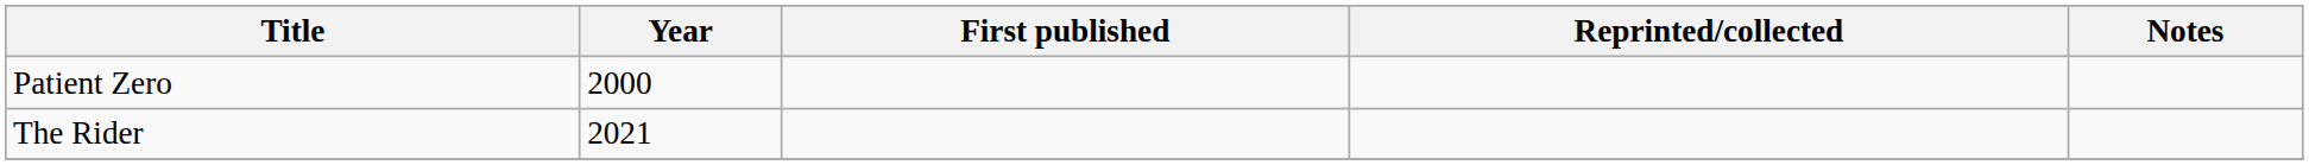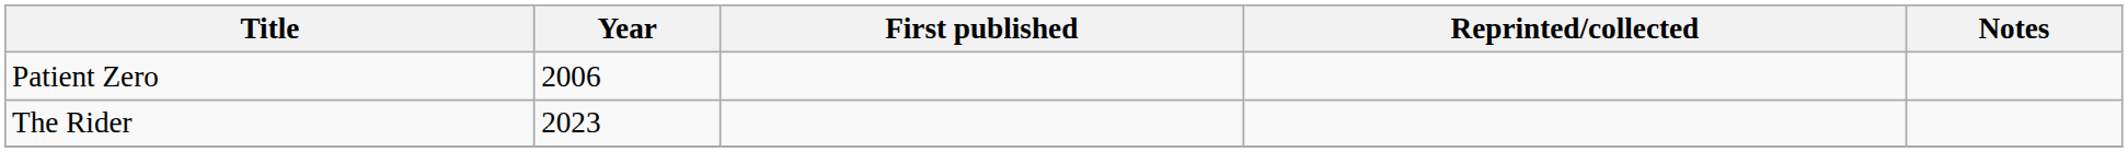Patient Zero | Year: 2000 -> 2006
The Rider | Year: 2021 -> 2023
